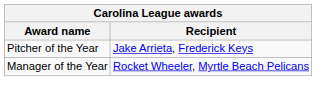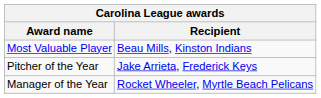+ row: Most Valuable Player | Beau Mills, Kinston Indians
